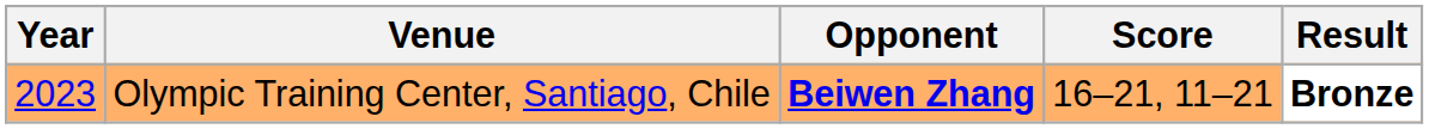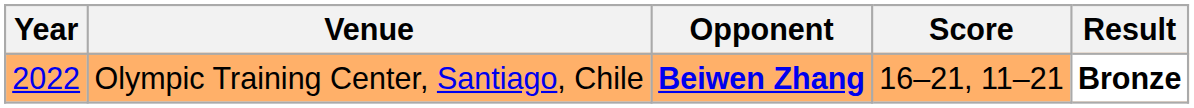Olympic Training Center, Santiago, Chile | Year: 2023 -> 2022
